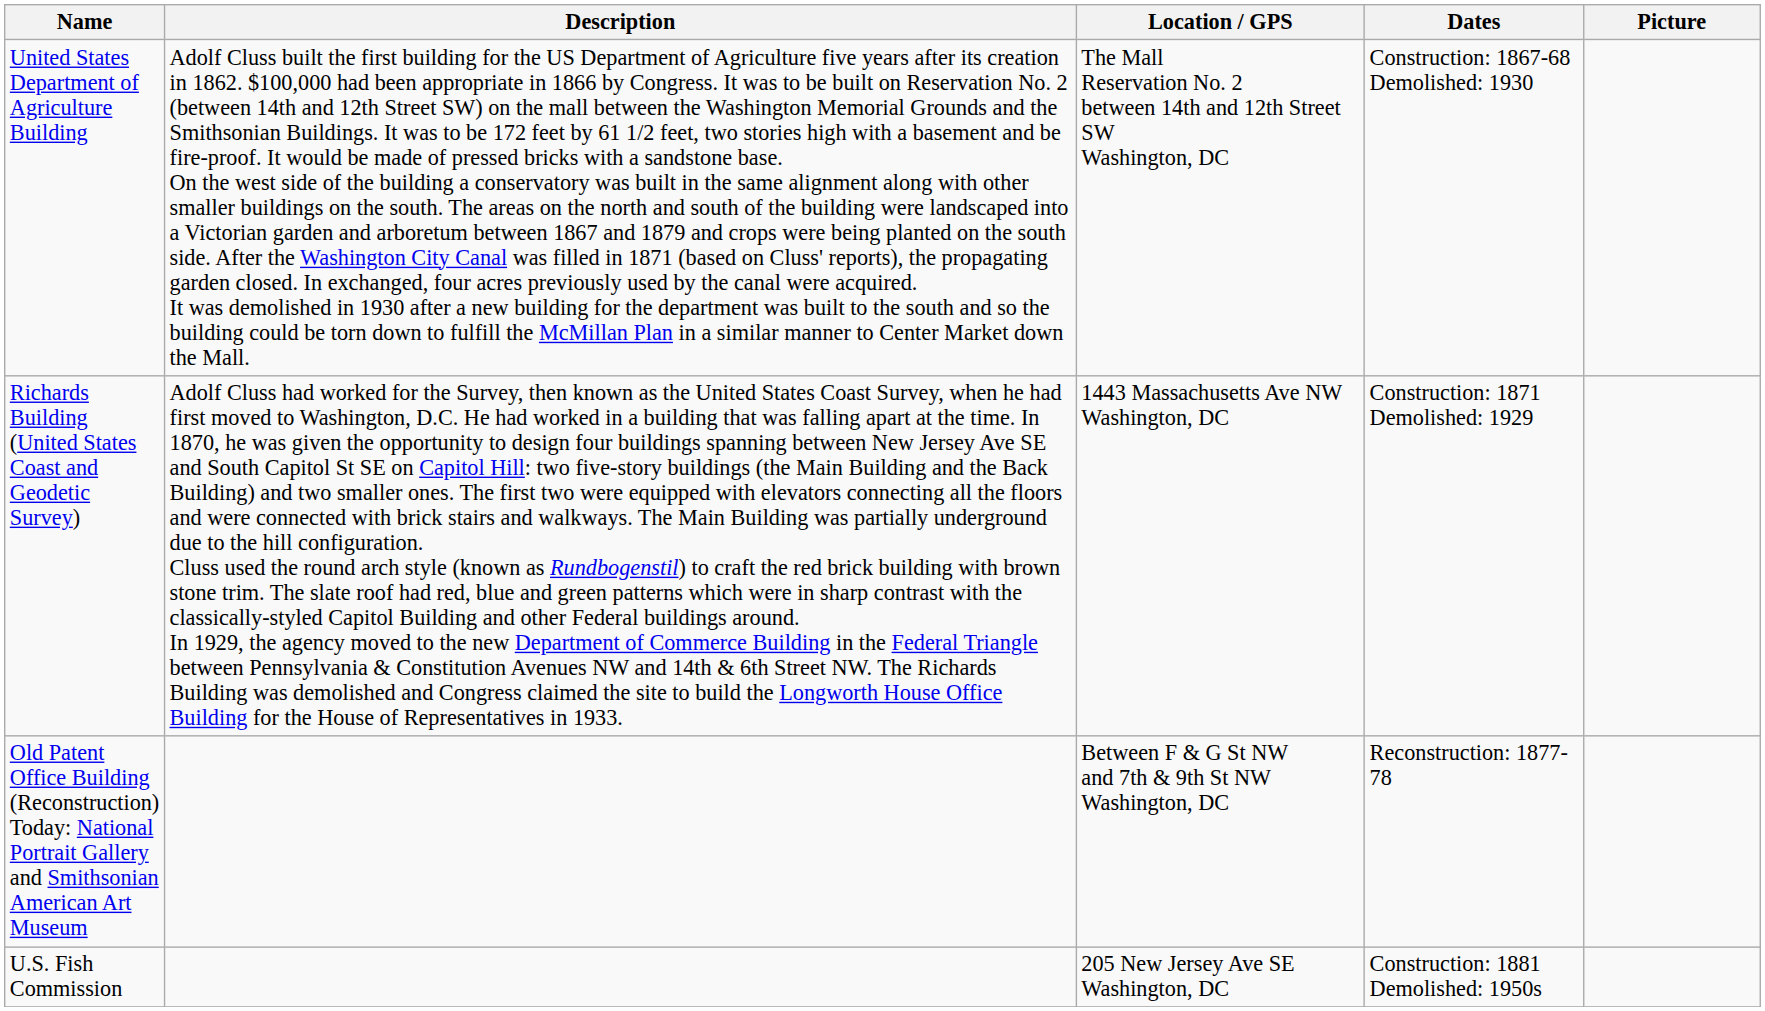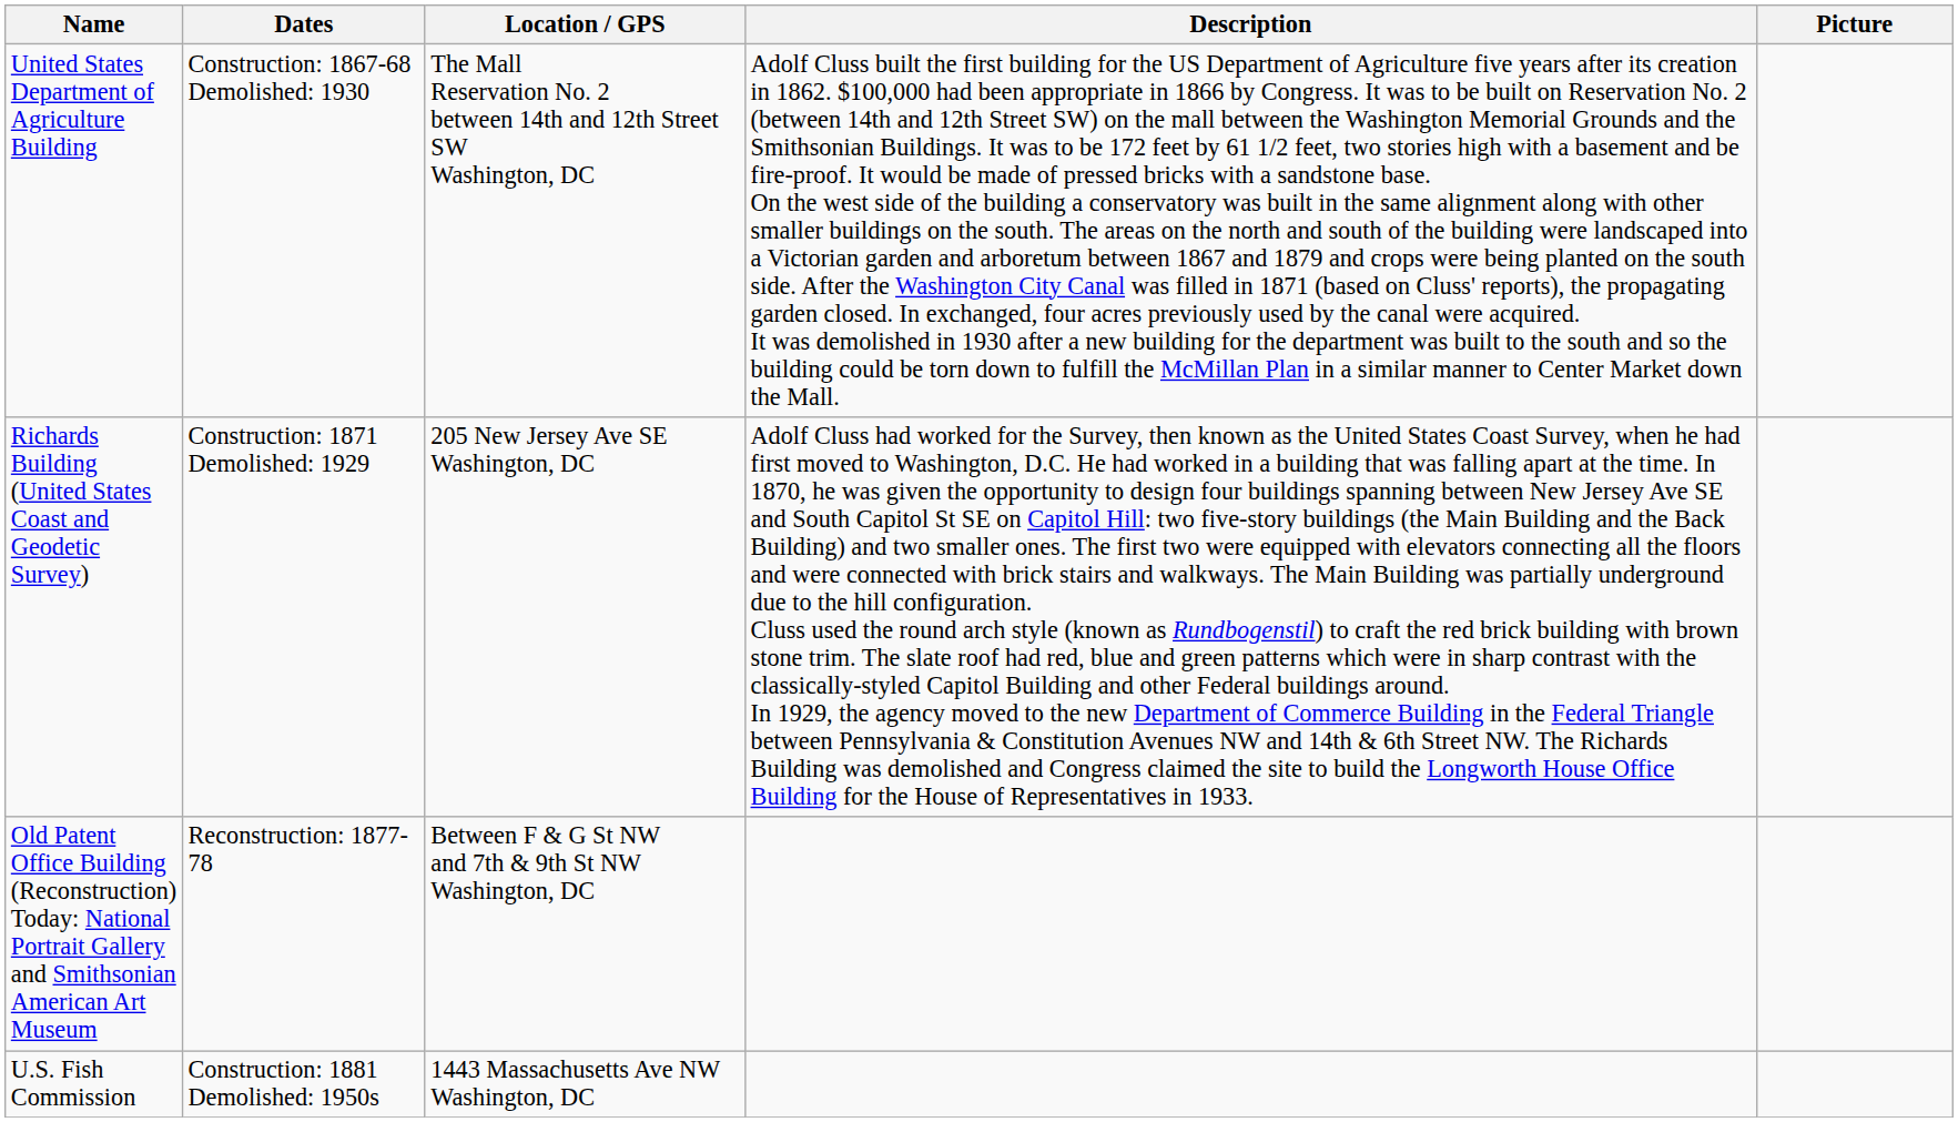columns swapped: Dates <-> Description
Richards Building (United States Coast and Geodetic Survey) | Location / GPS: 1443 Massachusetts Ave NW Washington, DC -> 205 New Jersey Ave SE Washington, DC
U.S. Fish Commission | Location / GPS: 205 New Jersey Ave SE Washington, DC -> 1443 Massachusetts Ave NW Washington, DC
